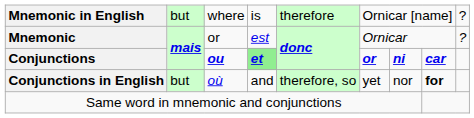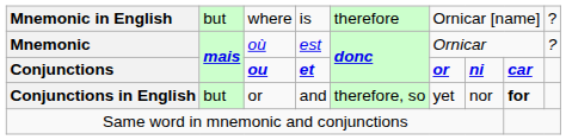Mnemonic | column 3: or -> où
Conjunctions | column 4: lightgreen background -> no background
Conjunctions in English | column 3: où -> or
